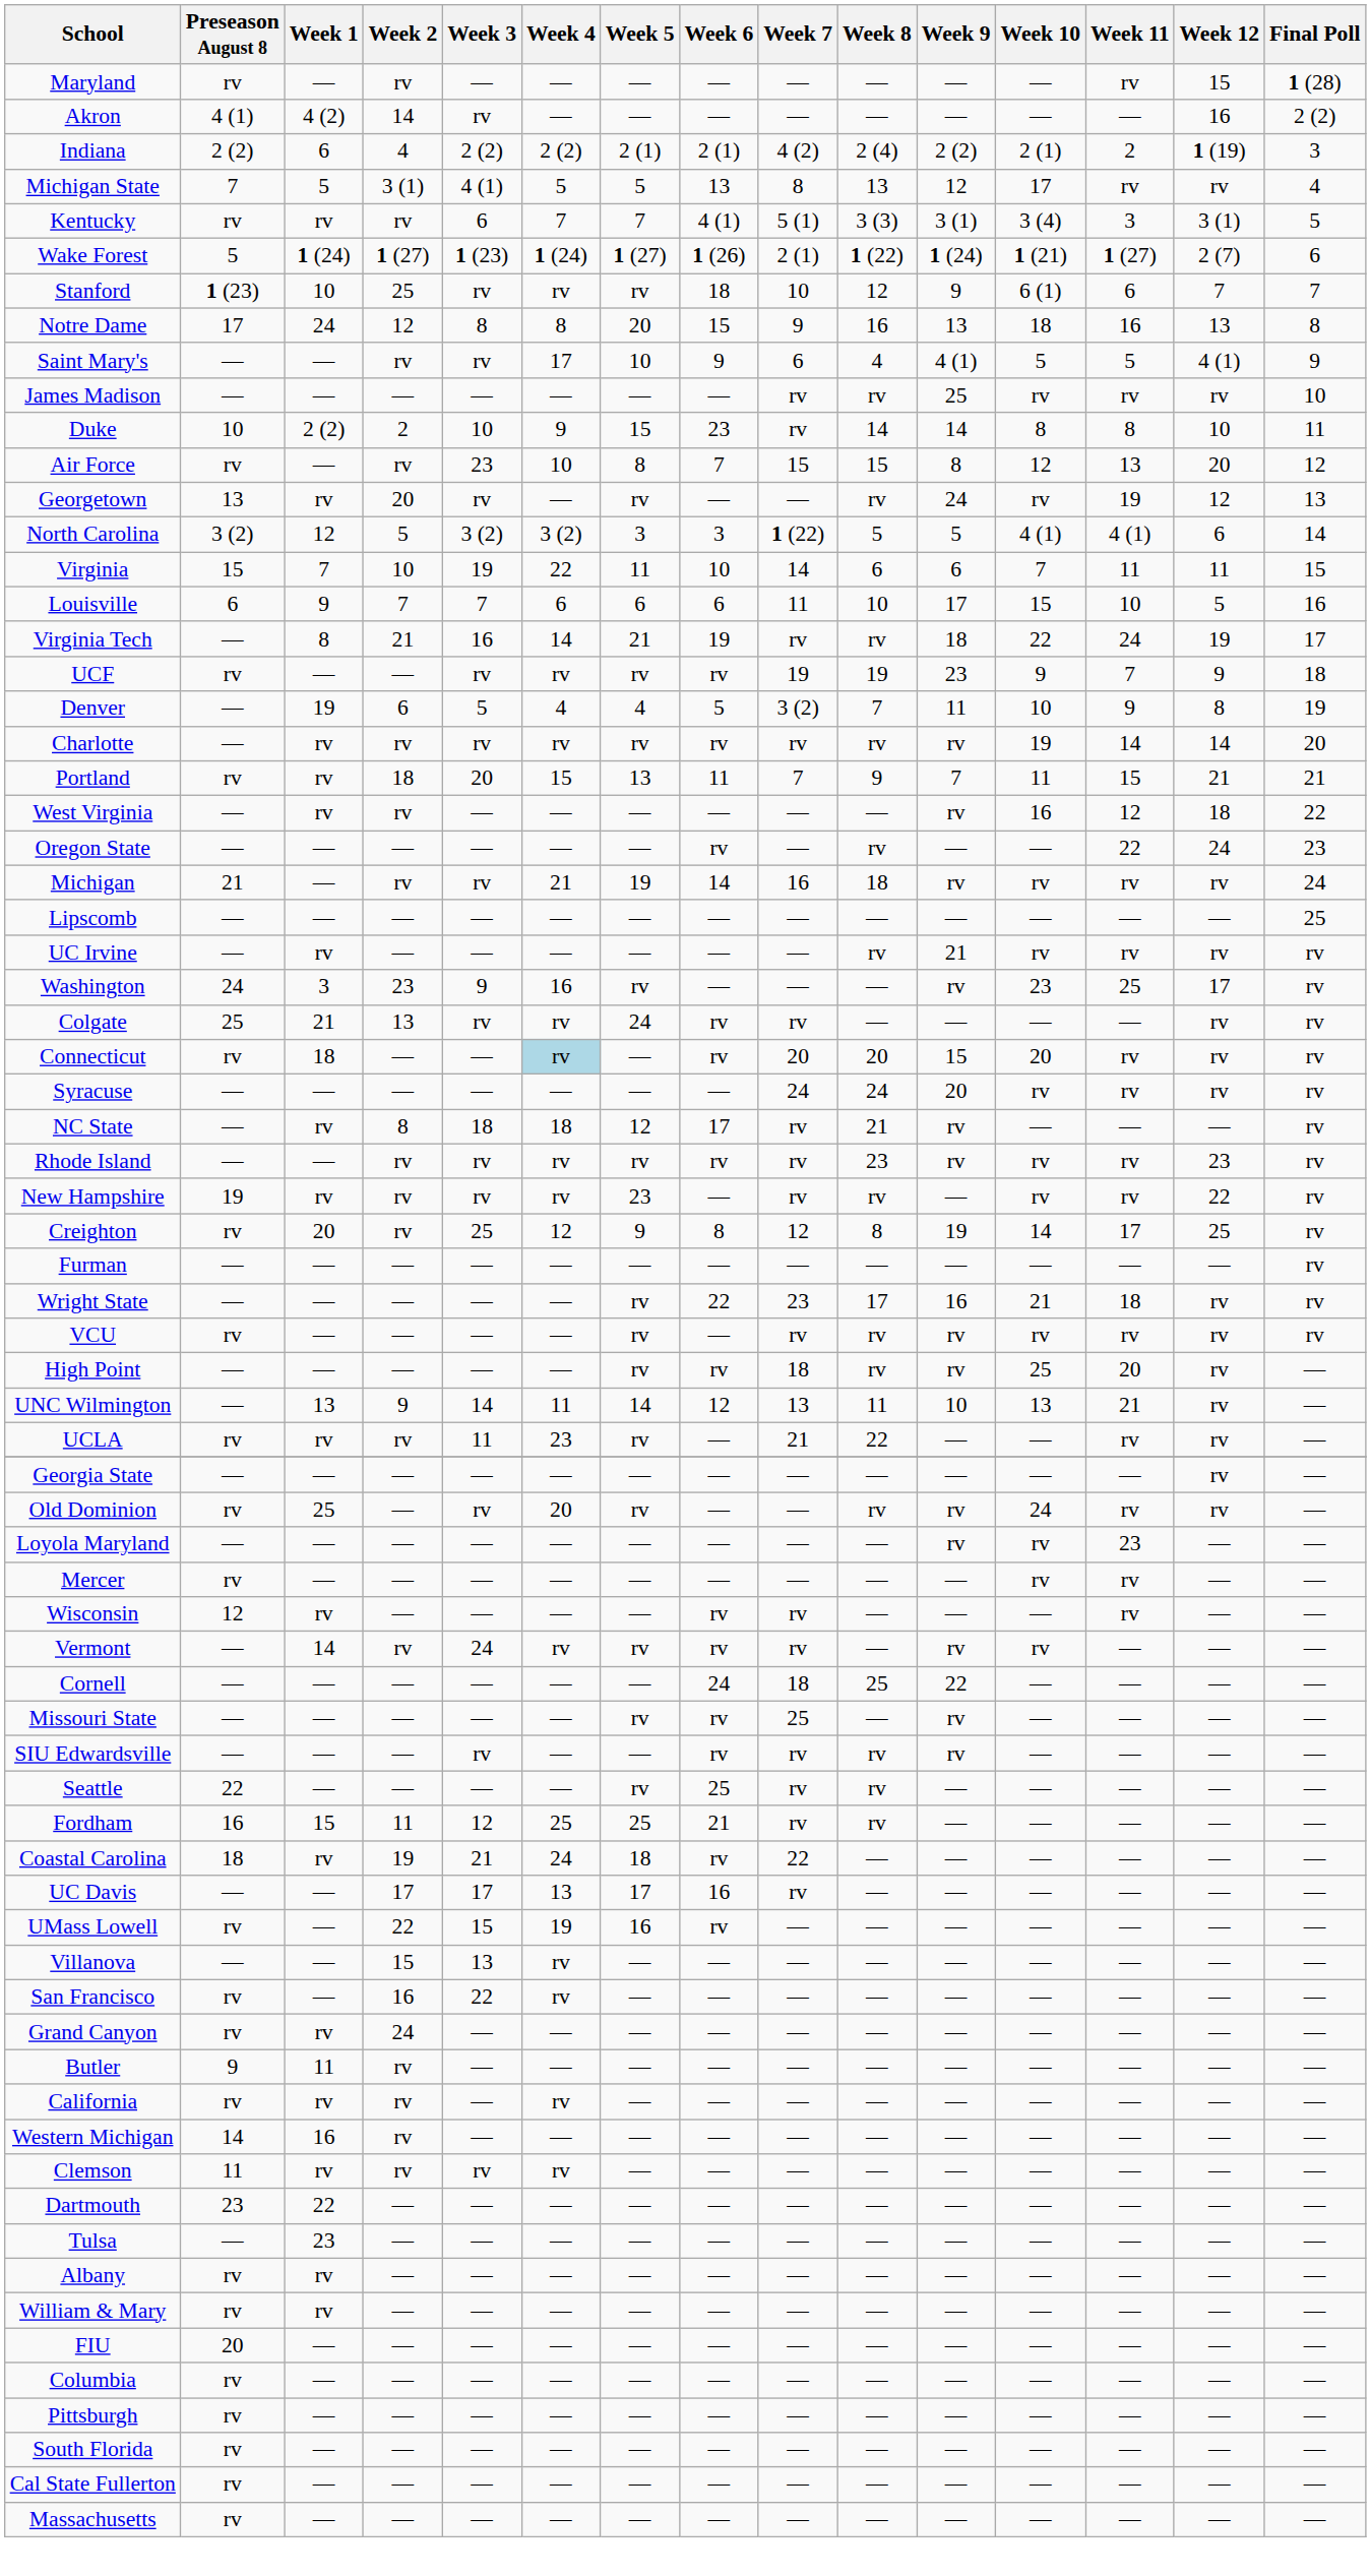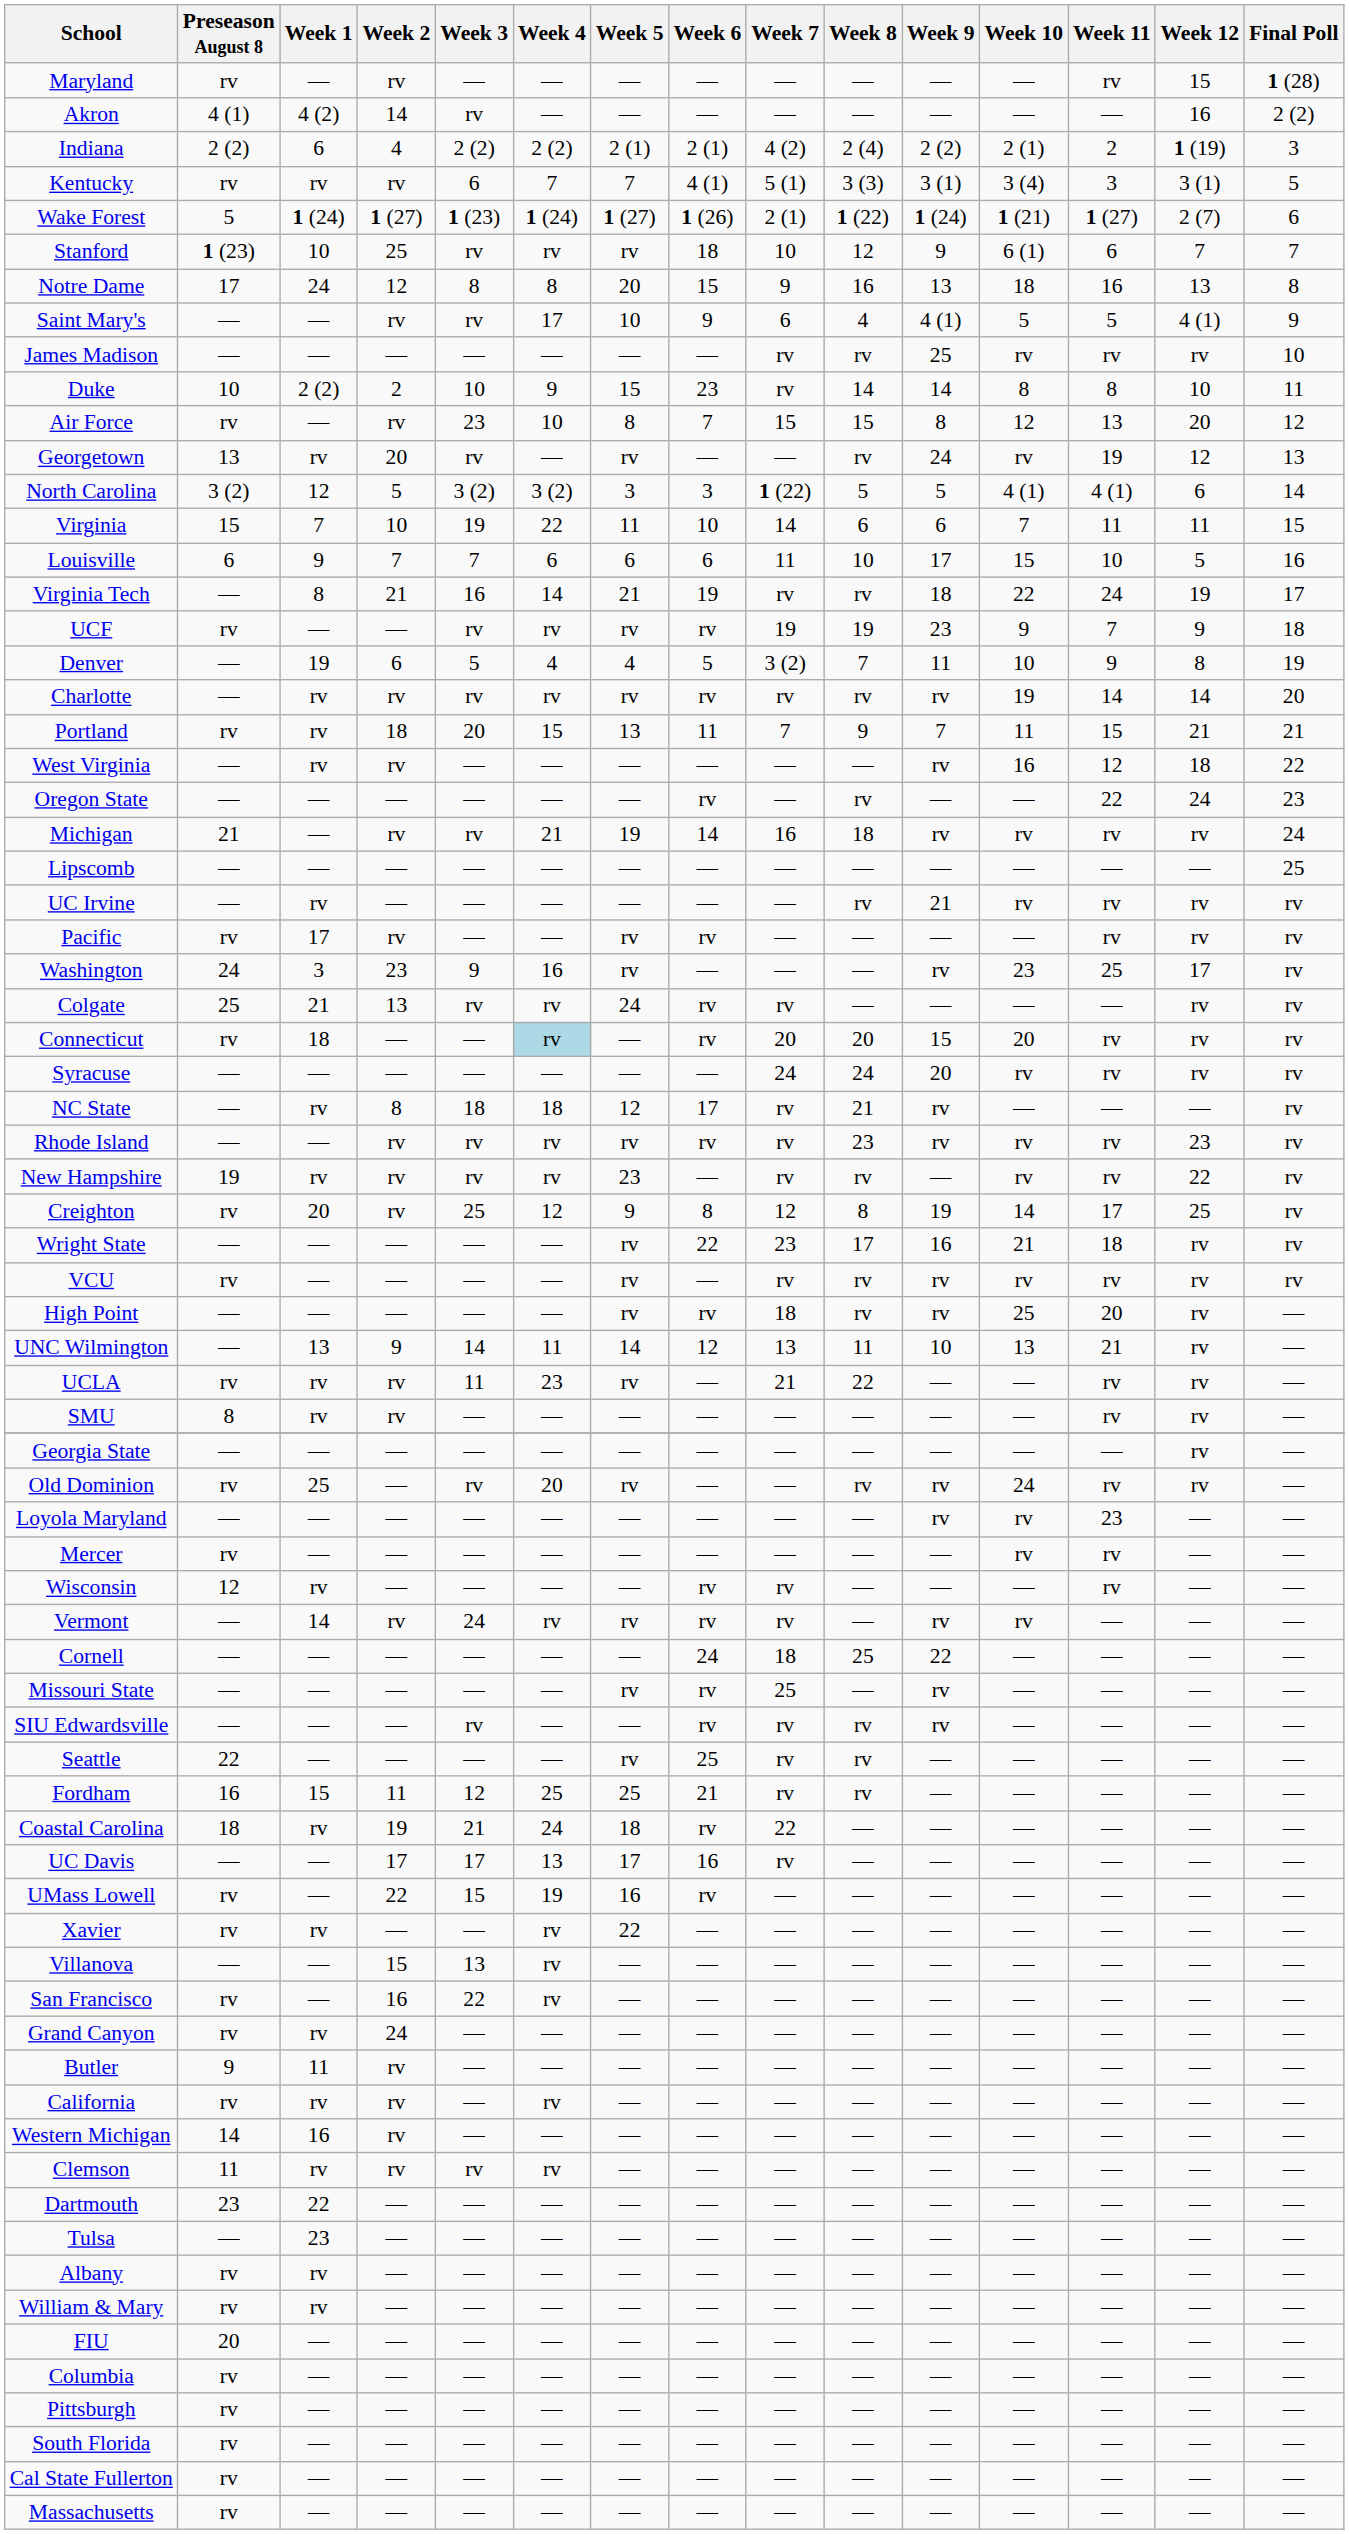- row: Michigan State | 7 | 5 | 3 (1) | 4 (1) | 5 | 5 | 13 | 8 | 13 | 12 | 17 | rv | rv | 4
+ row: Pacific | rv | 17 | rv | — | — | rv | rv | — | — | — | — | rv | rv | rv
- row: Furman | — | — | — | — | — | — | — | — | — | — | — | — | — | rv
+ row: SMU | 8 | rv | rv | — | — | — | — | — | — | — | — | rv | rv | —
+ row: Xavier | rv | rv | — | — | rv | 22 | — | — | — | — | — | — | — | —
